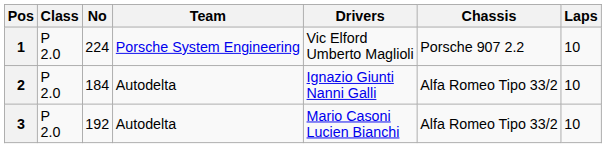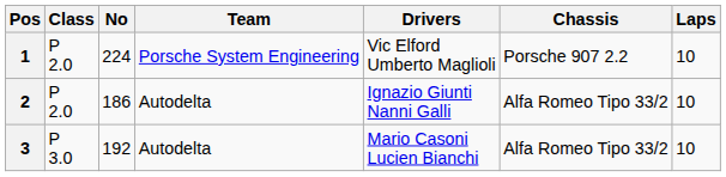2 | No: 184 -> 186
3 | Class: P 2.0 -> P 3.0
